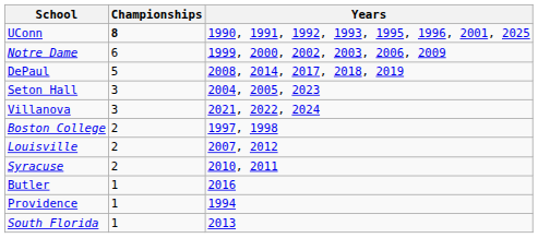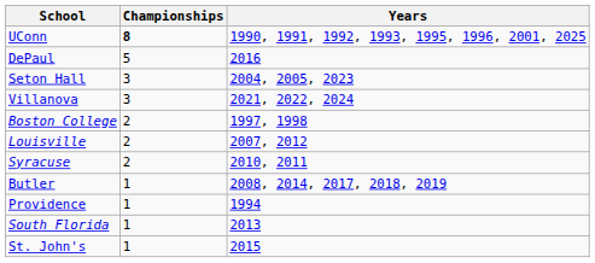- row: Notre Dame | 6 | 1999, 2000, 2002, 2003, 2006, 2009
DePaul | Years: 2008, 2014, 2017, 2018, 2019 -> 2016
Butler | Years: 2016 -> 2008, 2014, 2017, 2018, 2019
+ row: St. John's | 1 | 2015
